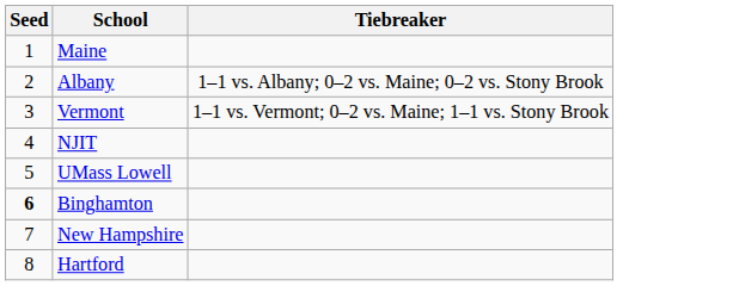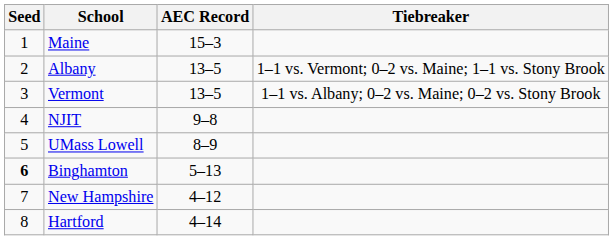+ column: AEC Record | 15–3 | 13–5 | 13–5 | 9–8 | 8–9 | 5–13 | 4–12 | 4–14
Albany | Tiebreaker: 1–1 vs. Albany; 0–2 vs. Maine; 0–2 vs. Stony Brook -> 1–1 vs. Vermont; 0–2 vs. Maine; 1–1 vs. Stony Brook
Vermont | Tiebreaker: 1–1 vs. Vermont; 0–2 vs. Maine; 1–1 vs. Stony Brook -> 1–1 vs. Albany; 0–2 vs. Maine; 0–2 vs. Stony Brook
